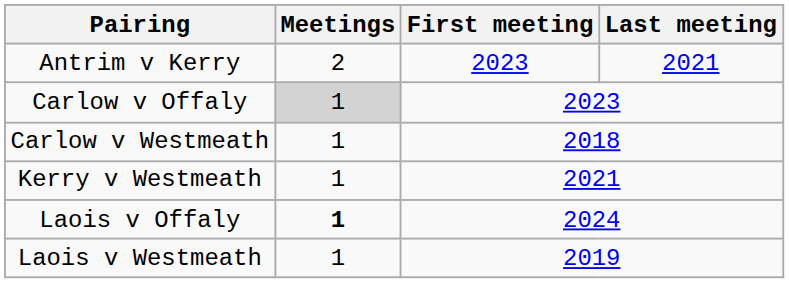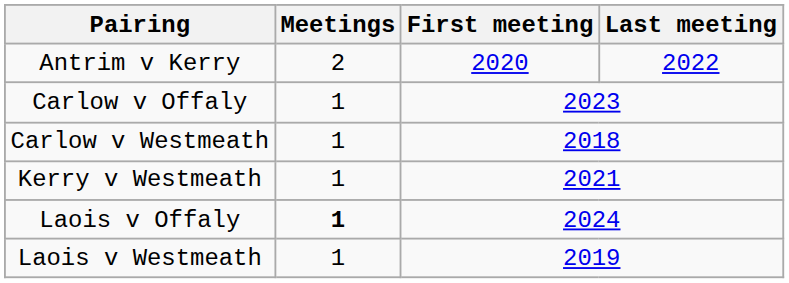Antrim v Kerry | First meeting: 2023 -> 2020
Antrim v Kerry | Last meeting: 2021 -> 2022
Carlow v Offaly | Meetings: lightgrey background -> no background
